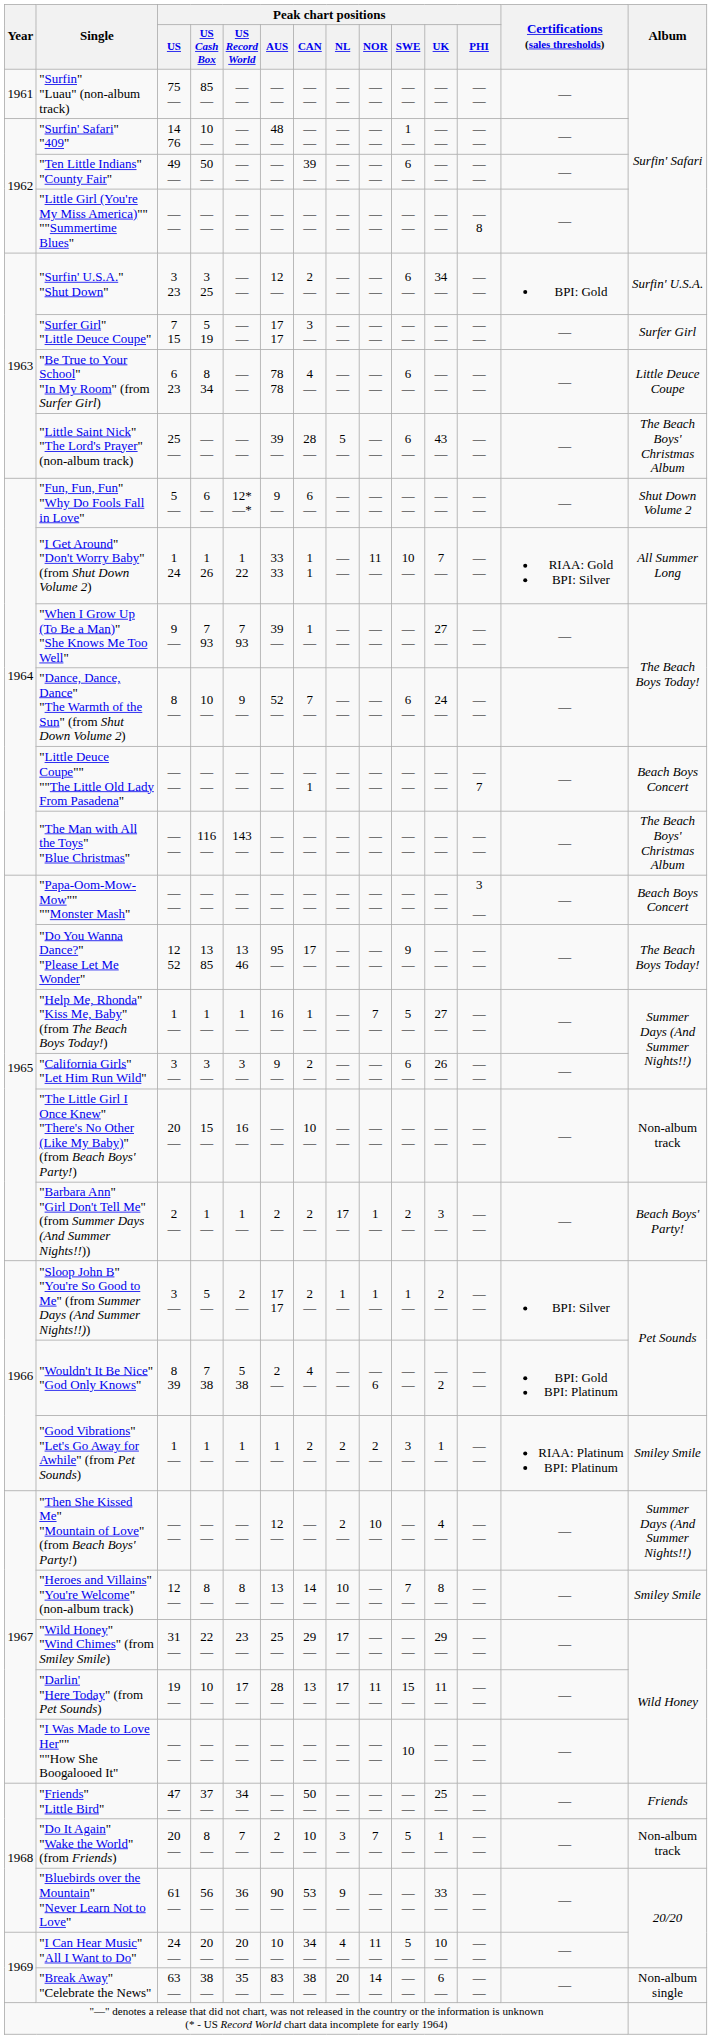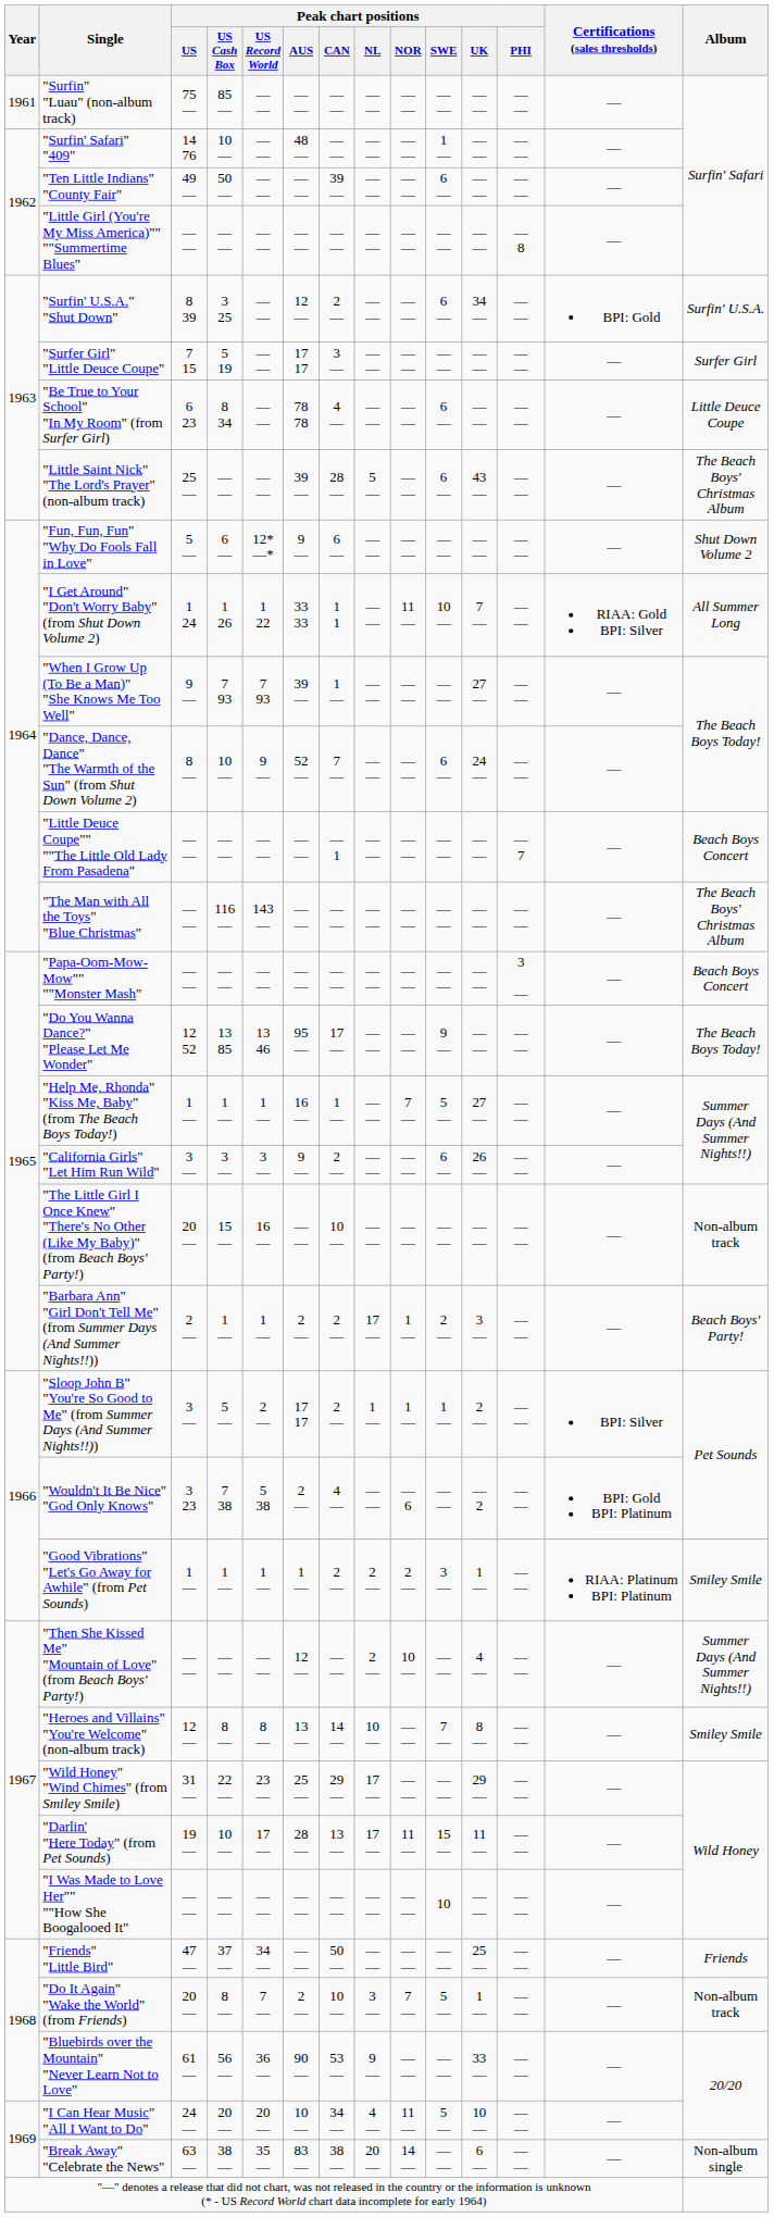"Surfin' U.S.A." "Shut Down" | Peak chart positions / US: 3 23 -> 8 39
"Wouldn't It Be Nice" "God Only Knows" | Peak chart positions / US: 8 39 -> 3 23
